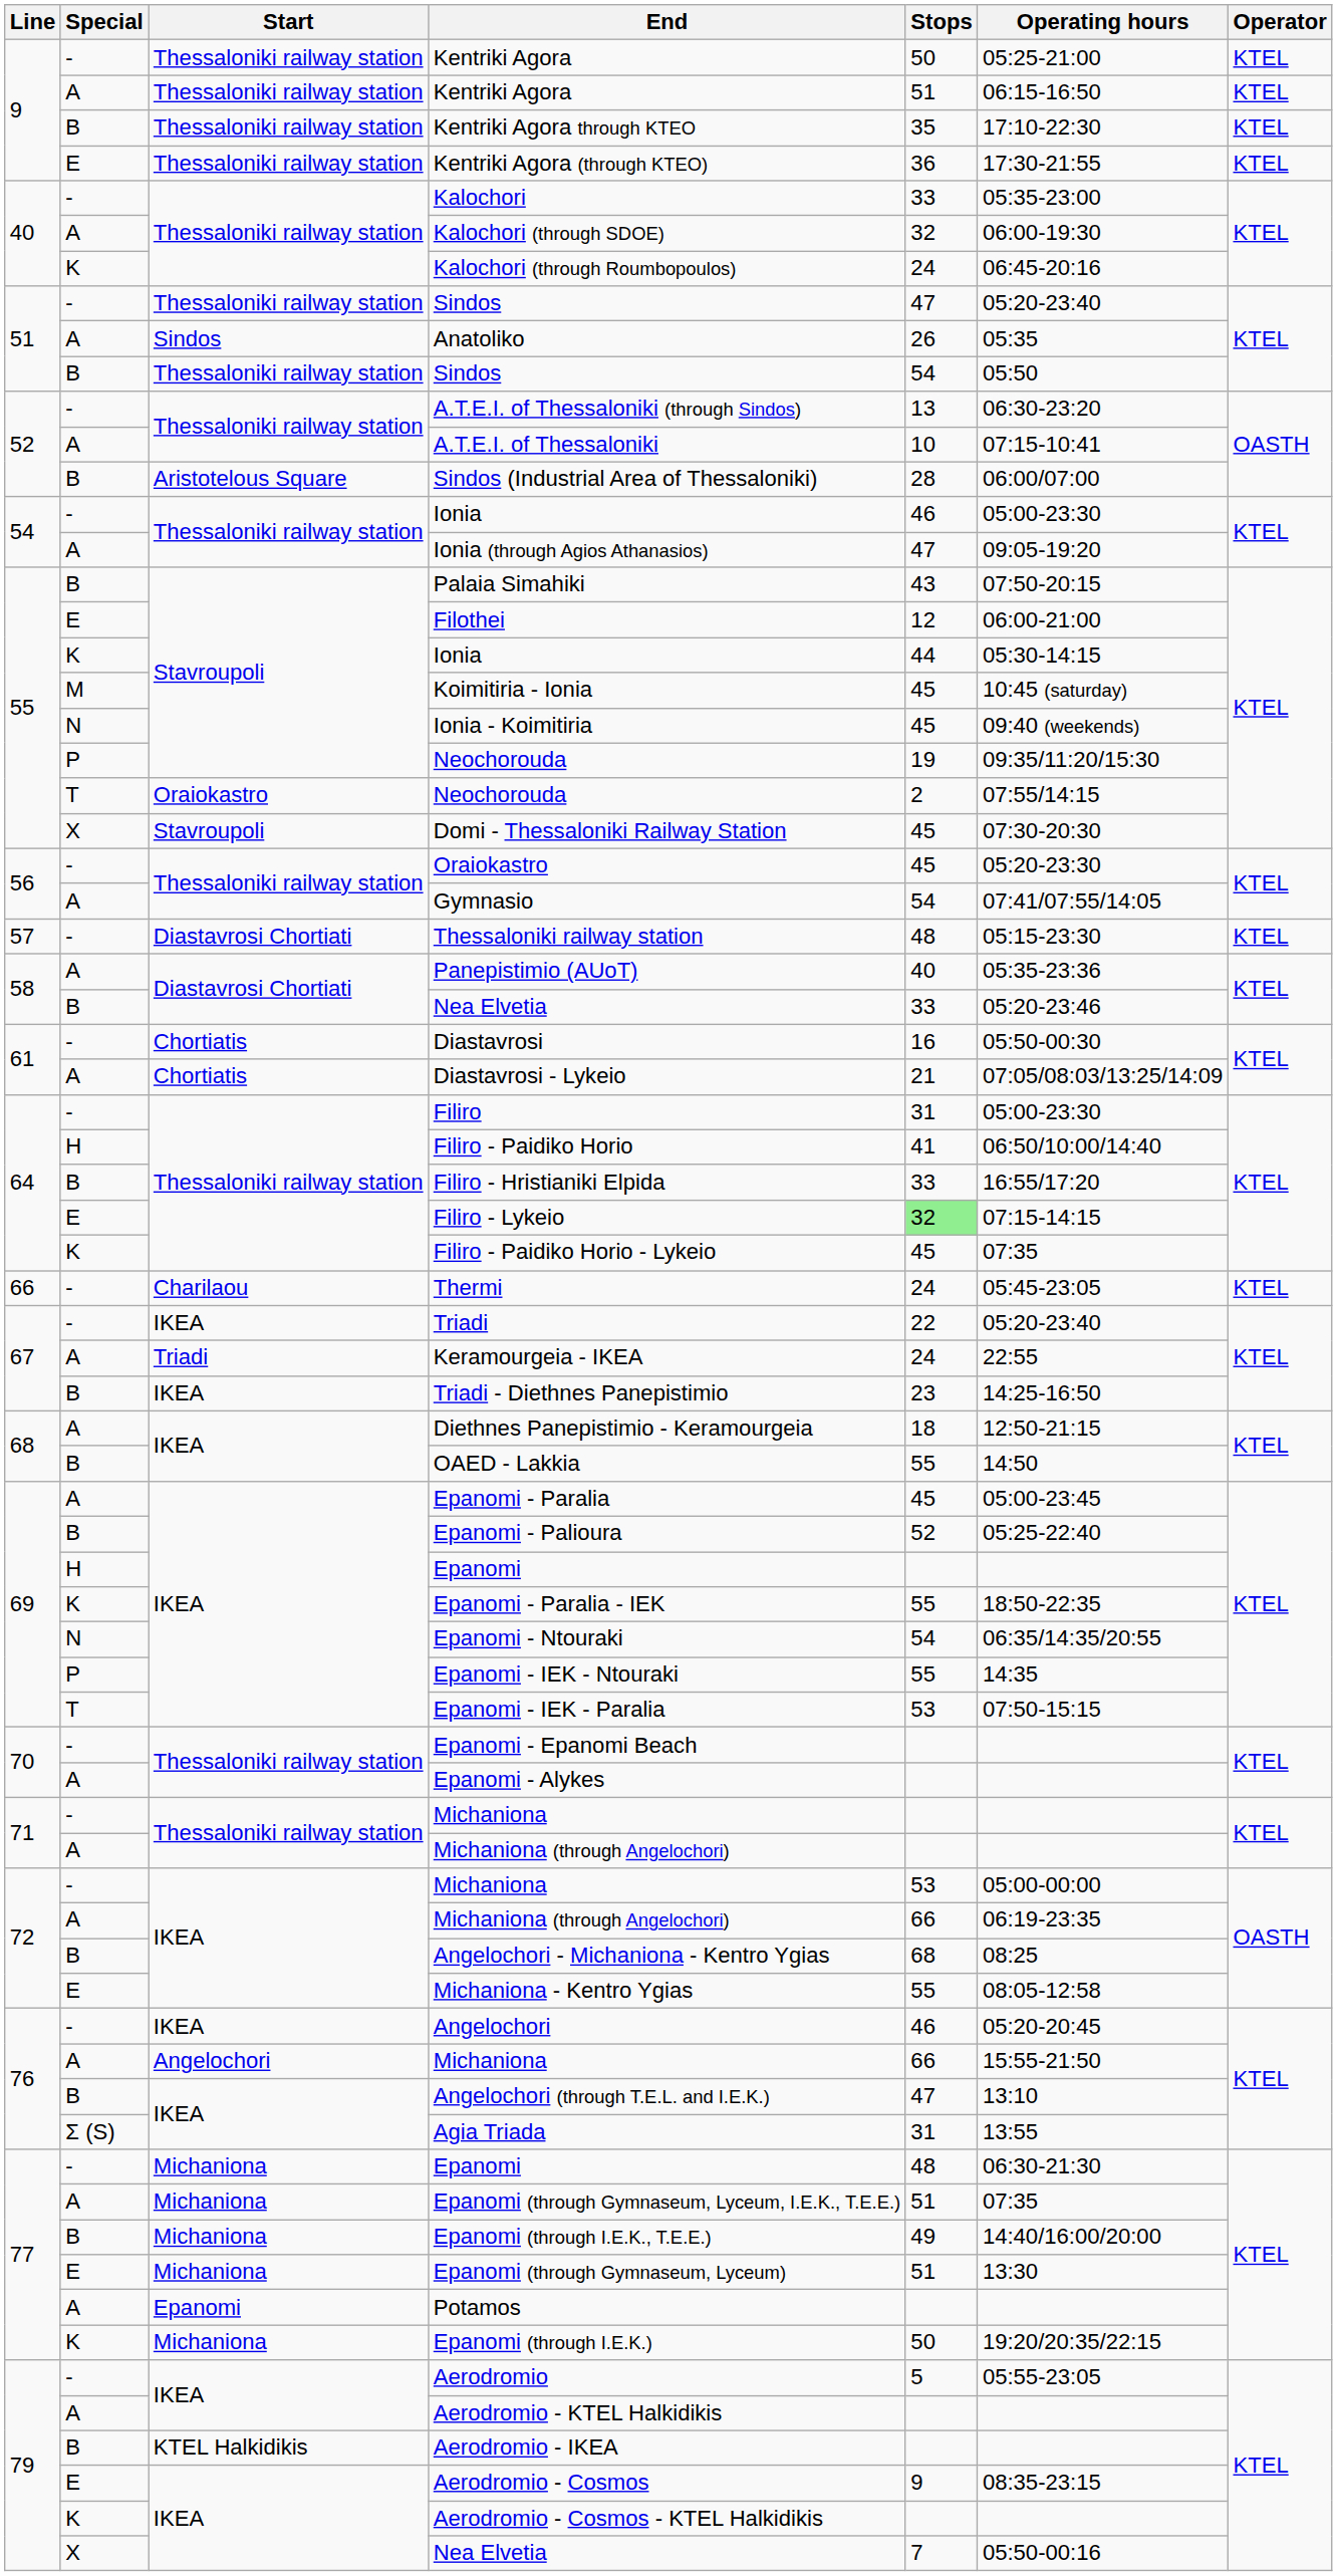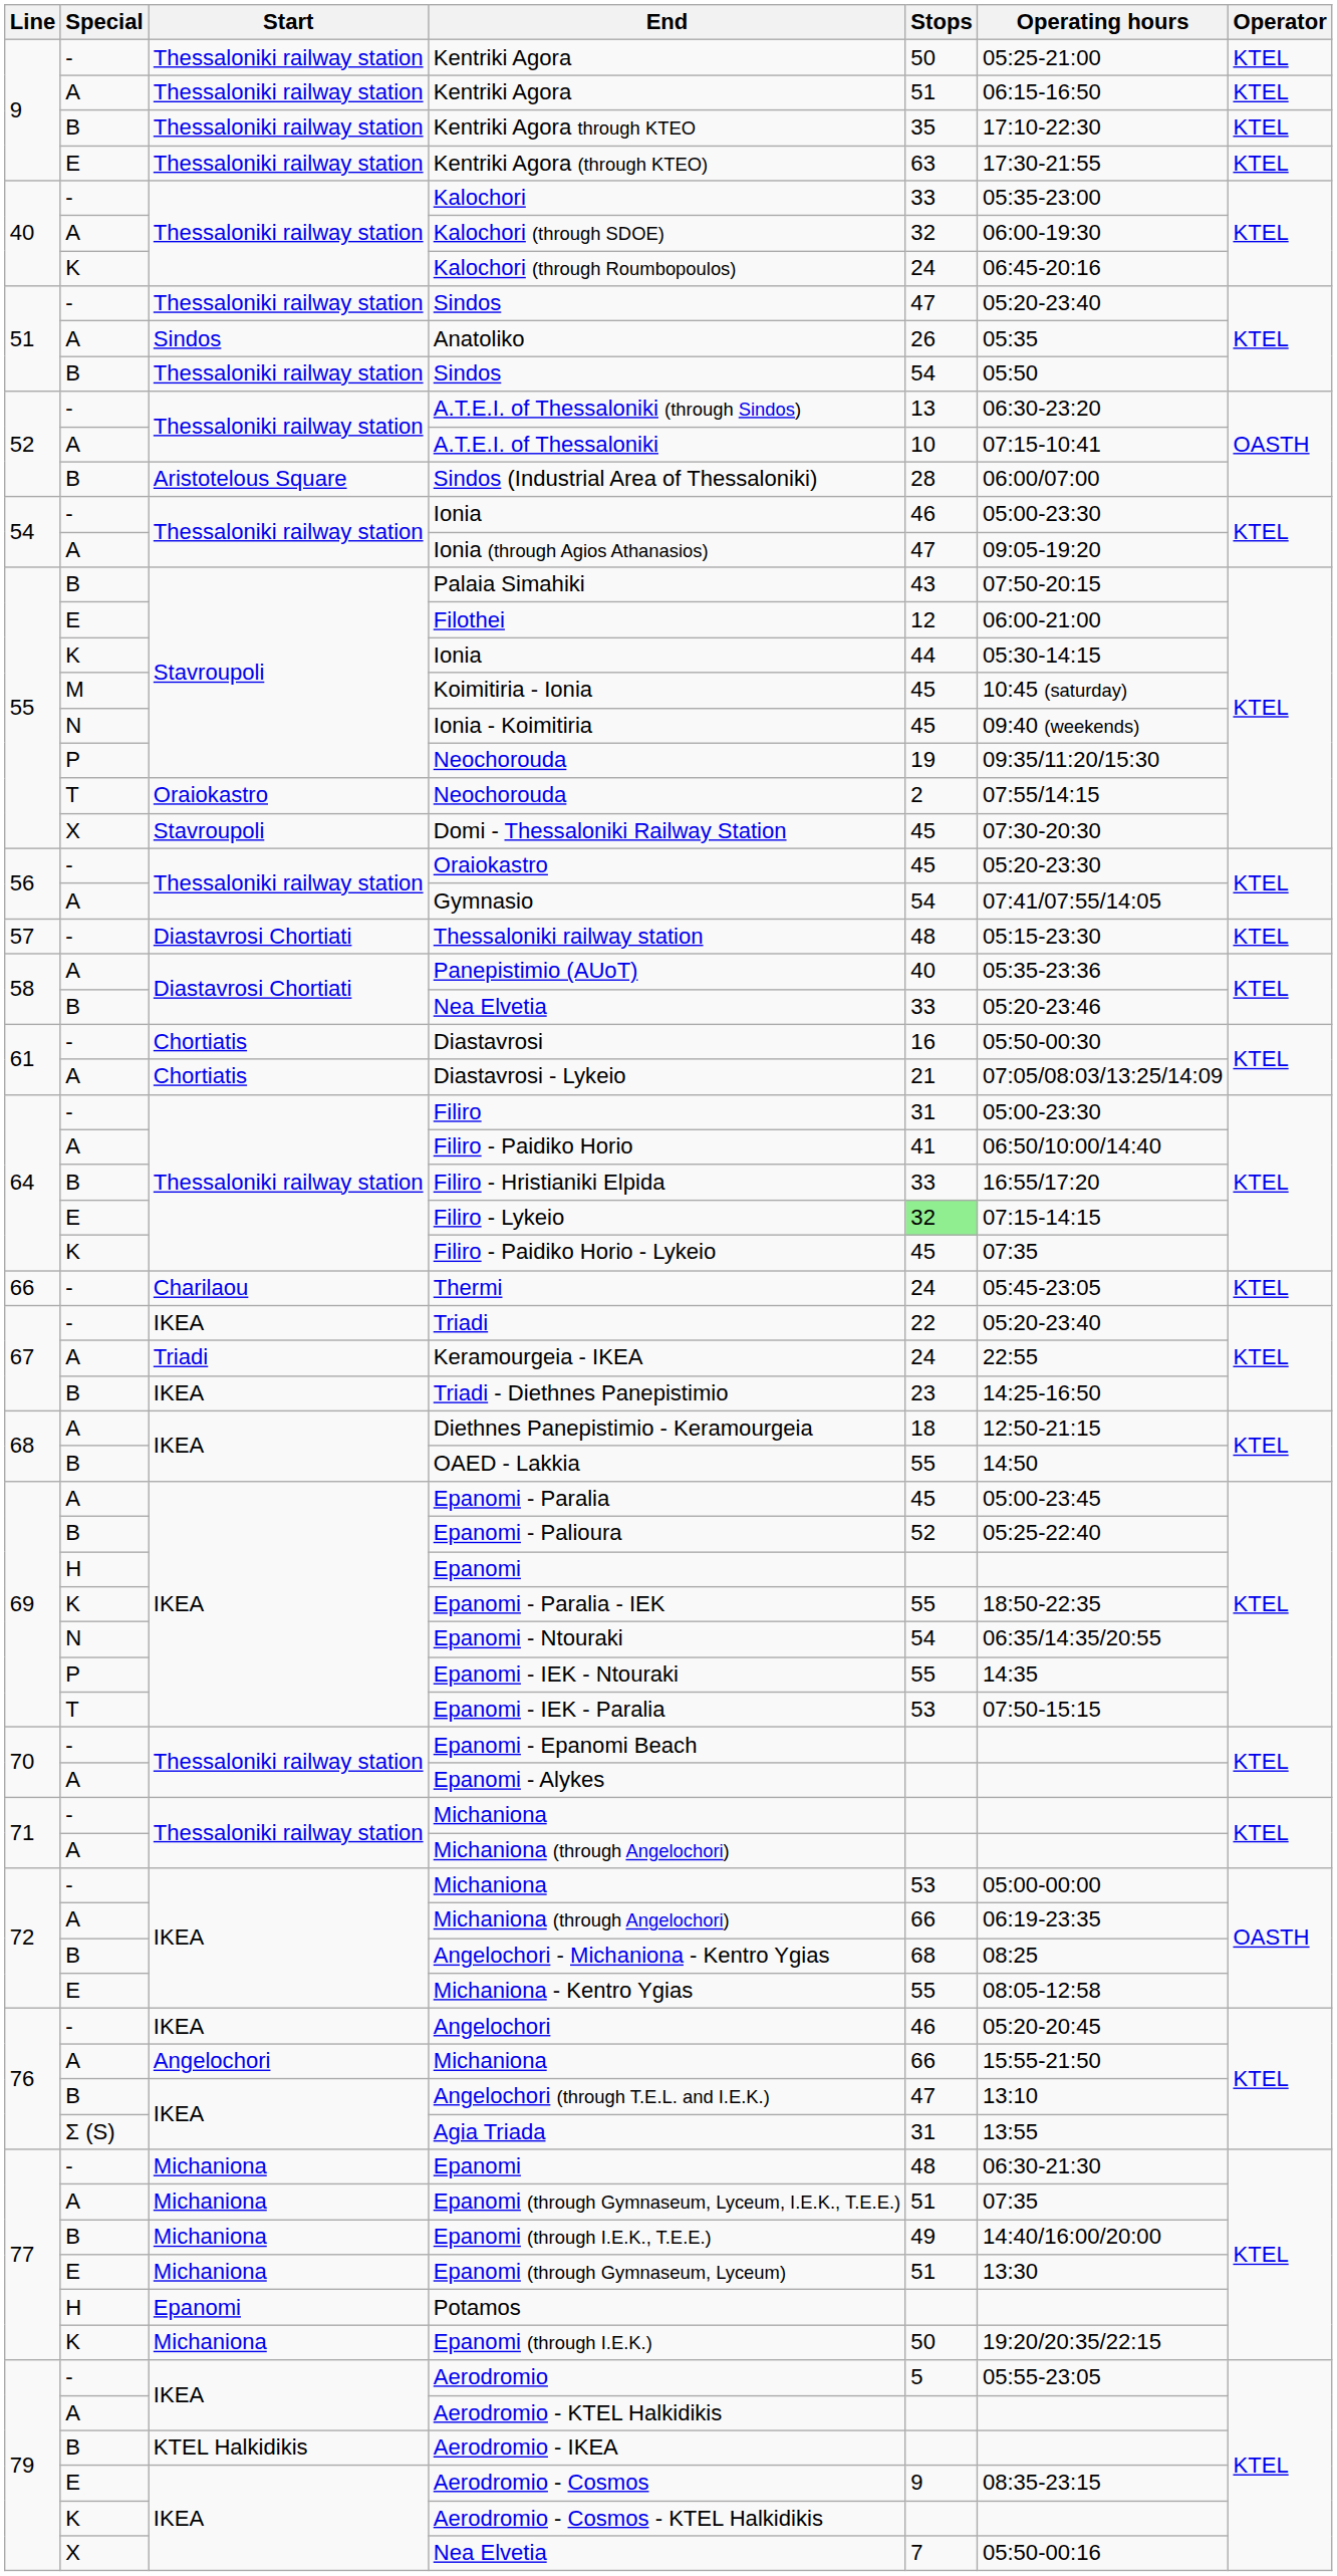Kentriki Agora (through KTEO) | Stops: 36 -> 63
Filiro - Paidiko Horio | Special: H -> A
Potamos | Special: A -> H
